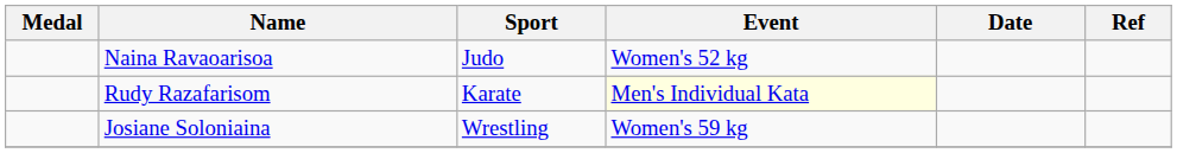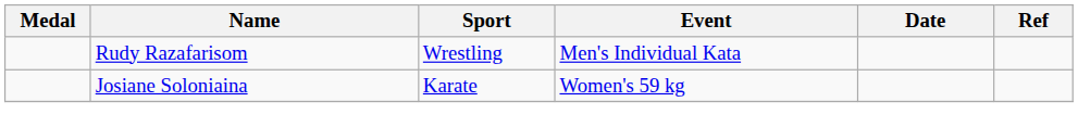- row: Naina Ravaoarisoa | Judo | Women's 52 kg
Rudy Razafarisom | Sport: Karate -> Wrestling
Rudy Razafarisom | Event: lightyellow background -> no background
Josiane Soloniaina | Sport: Wrestling -> Karate
